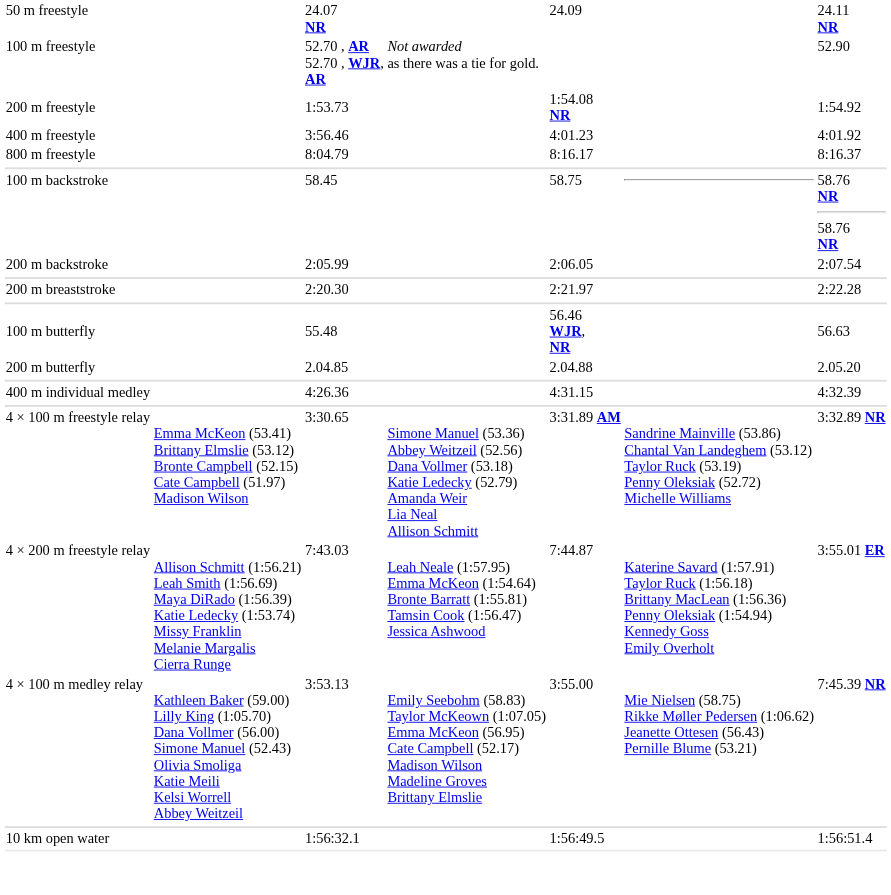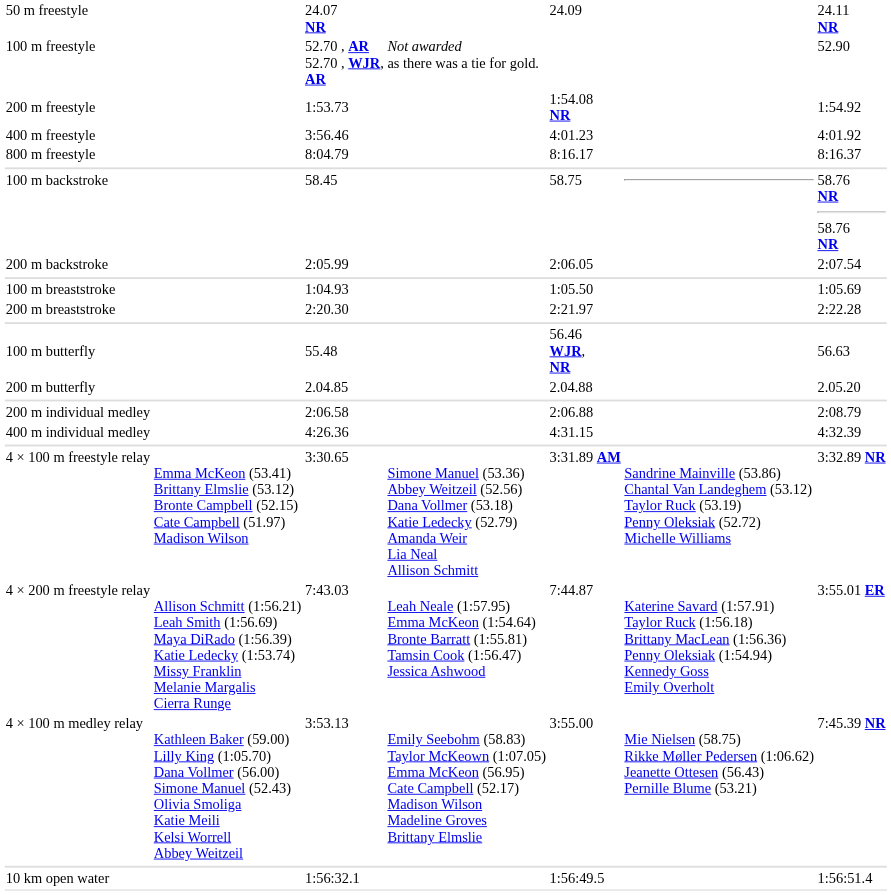+ row: 100 m breaststroke | 1:04.93 | 1:05.50 | 1:05.69
+ row: 200 m individual medley | 2:06.58 | 2:06.88 | 2:08.79
